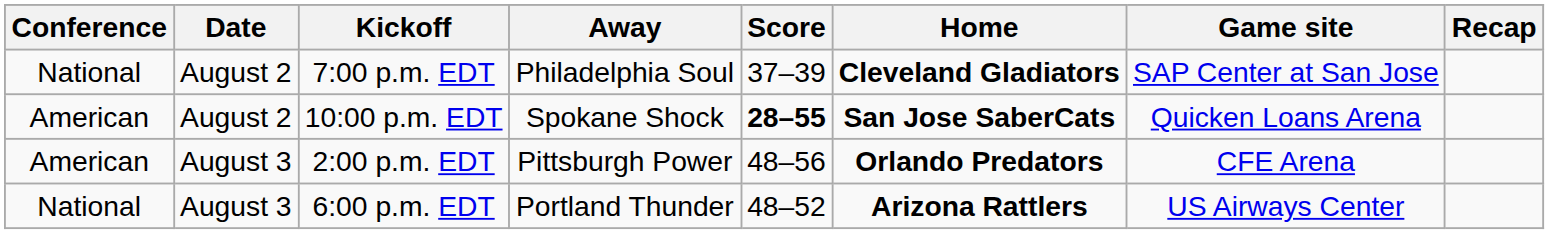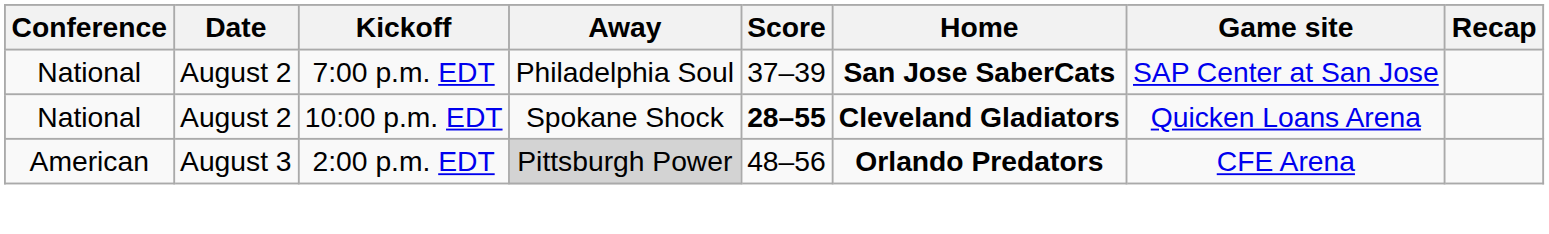7:00 p.m. EDT | Home: Cleveland Gladiators -> San Jose SaberCats
10:00 p.m. EDT | Conference: American -> National
10:00 p.m. EDT | Home: San Jose SaberCats -> Cleveland Gladiators
2:00 p.m. EDT | Away: no background -> lightgrey background
- row: National | August 3 | 6:00 p.m. EDT | Portland Thunder | 48–52 | Arizona Rattlers | US Airways Center
